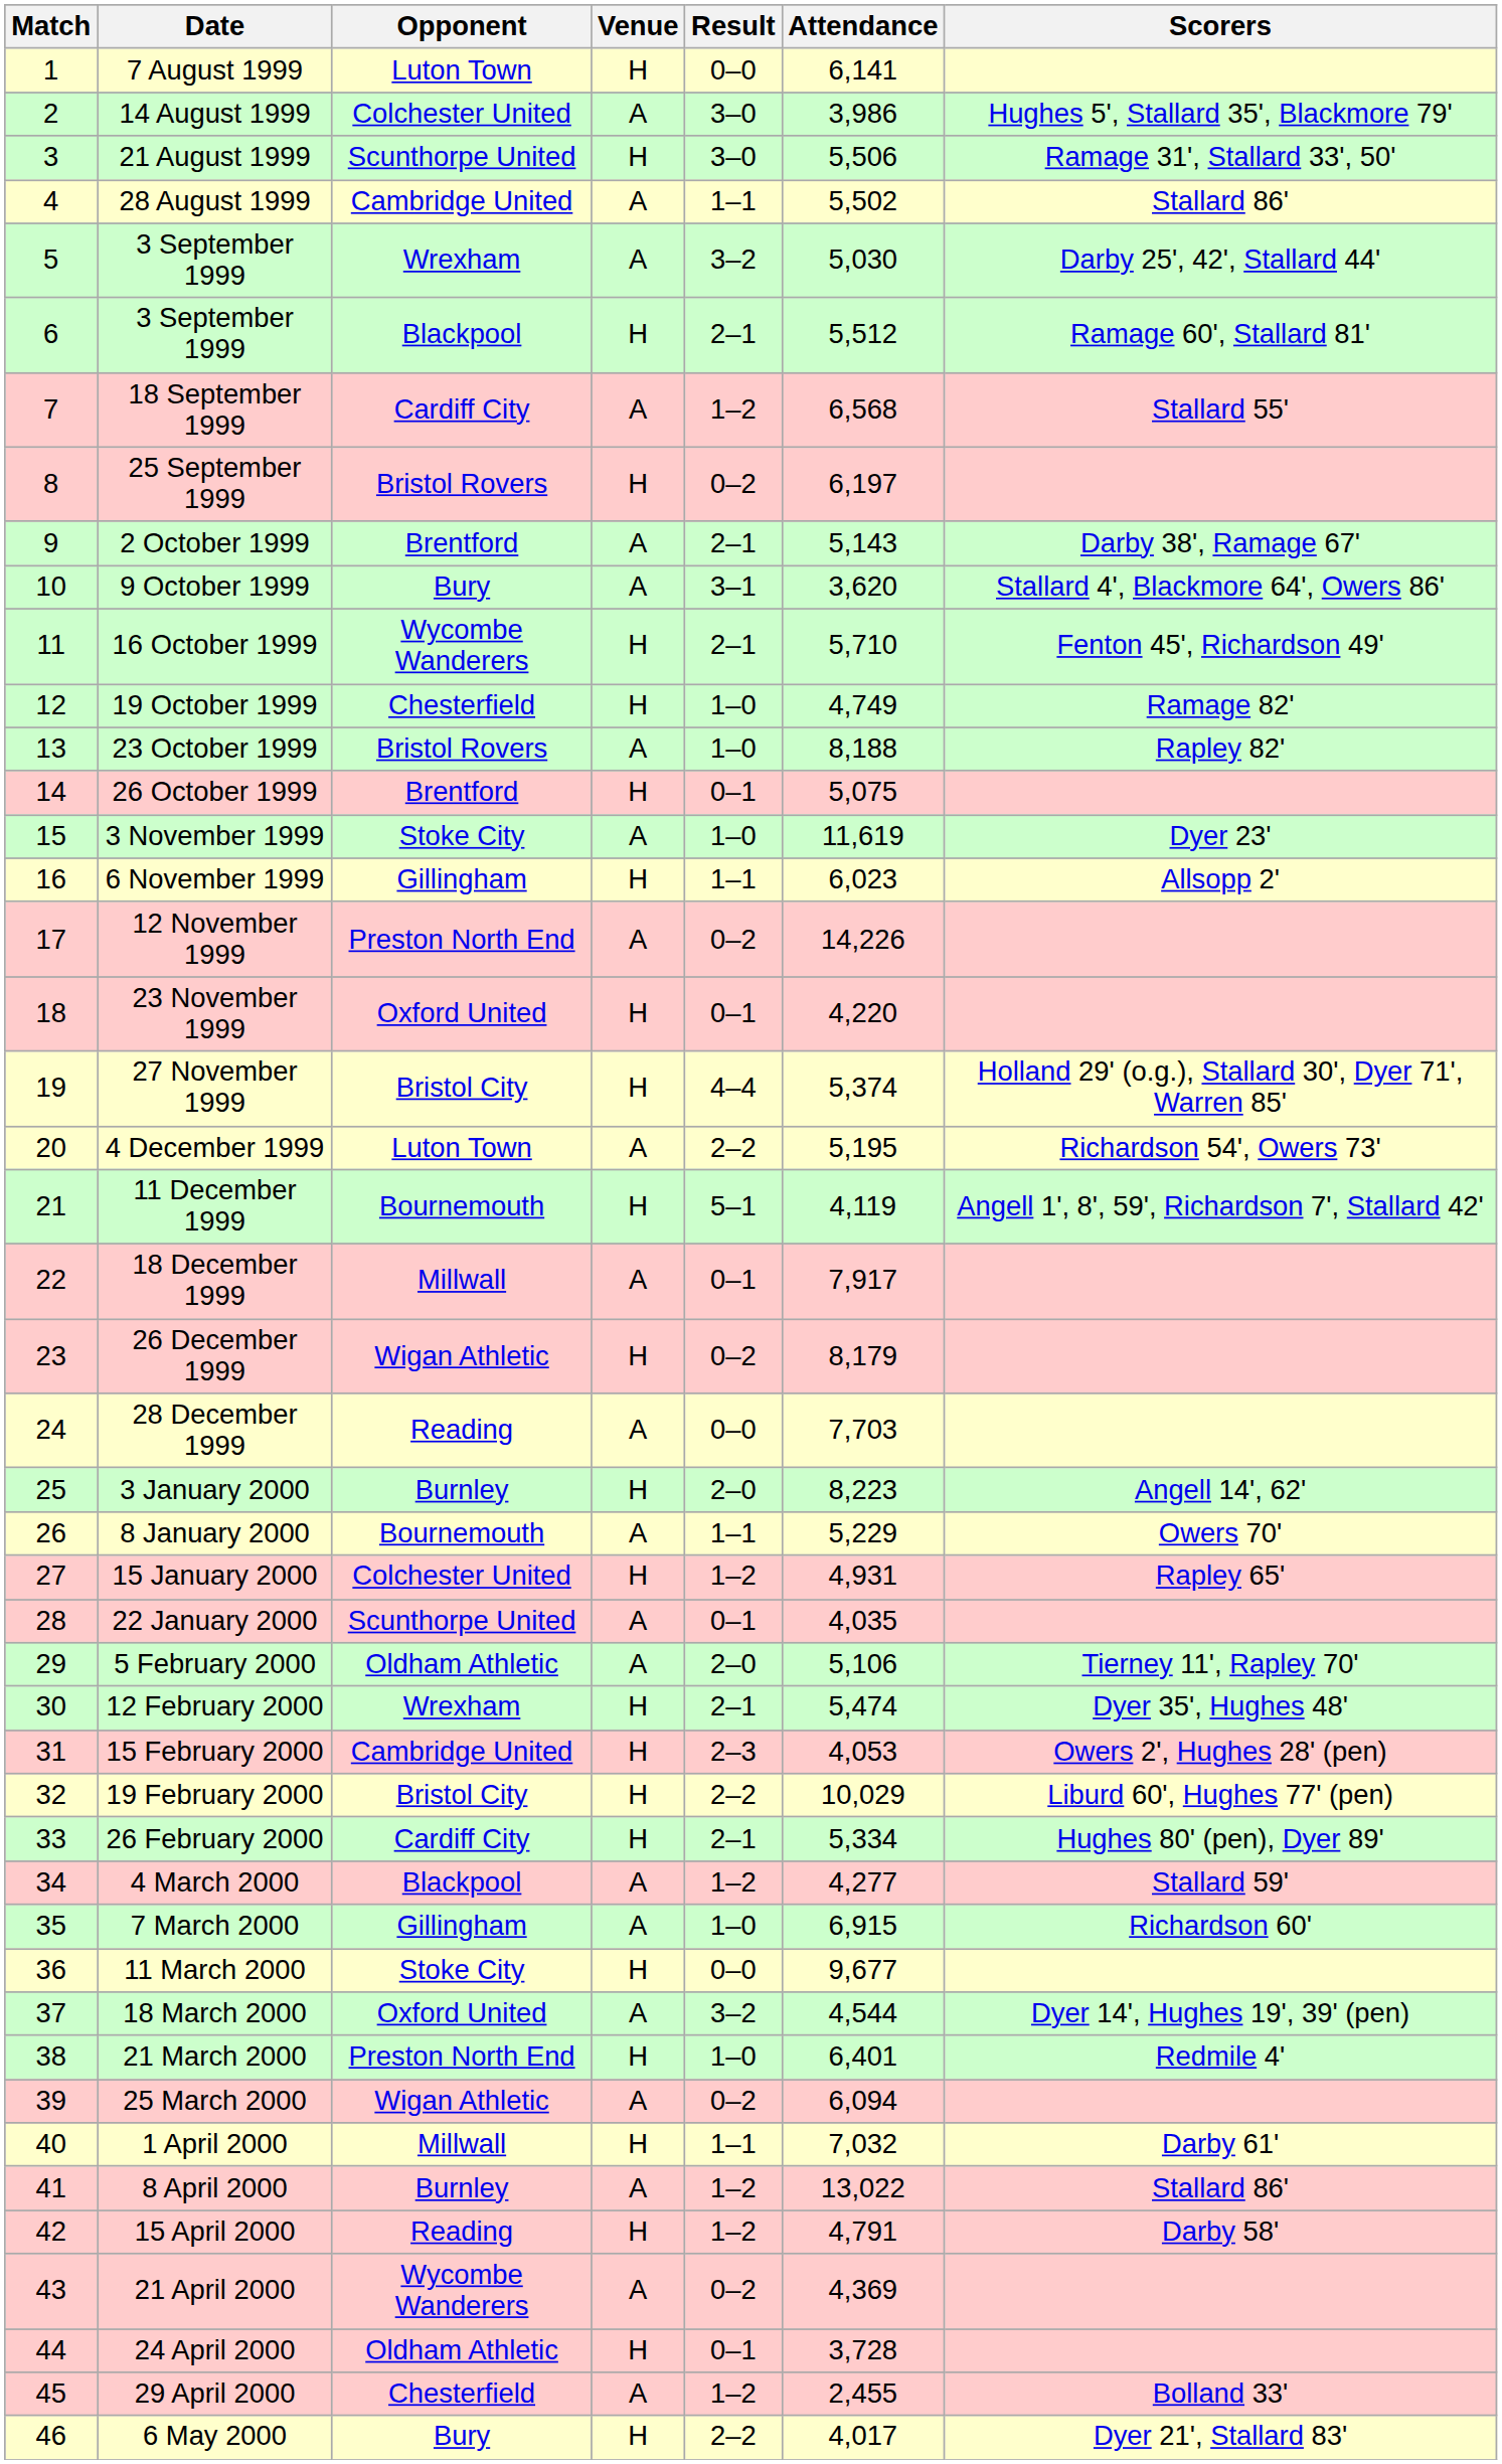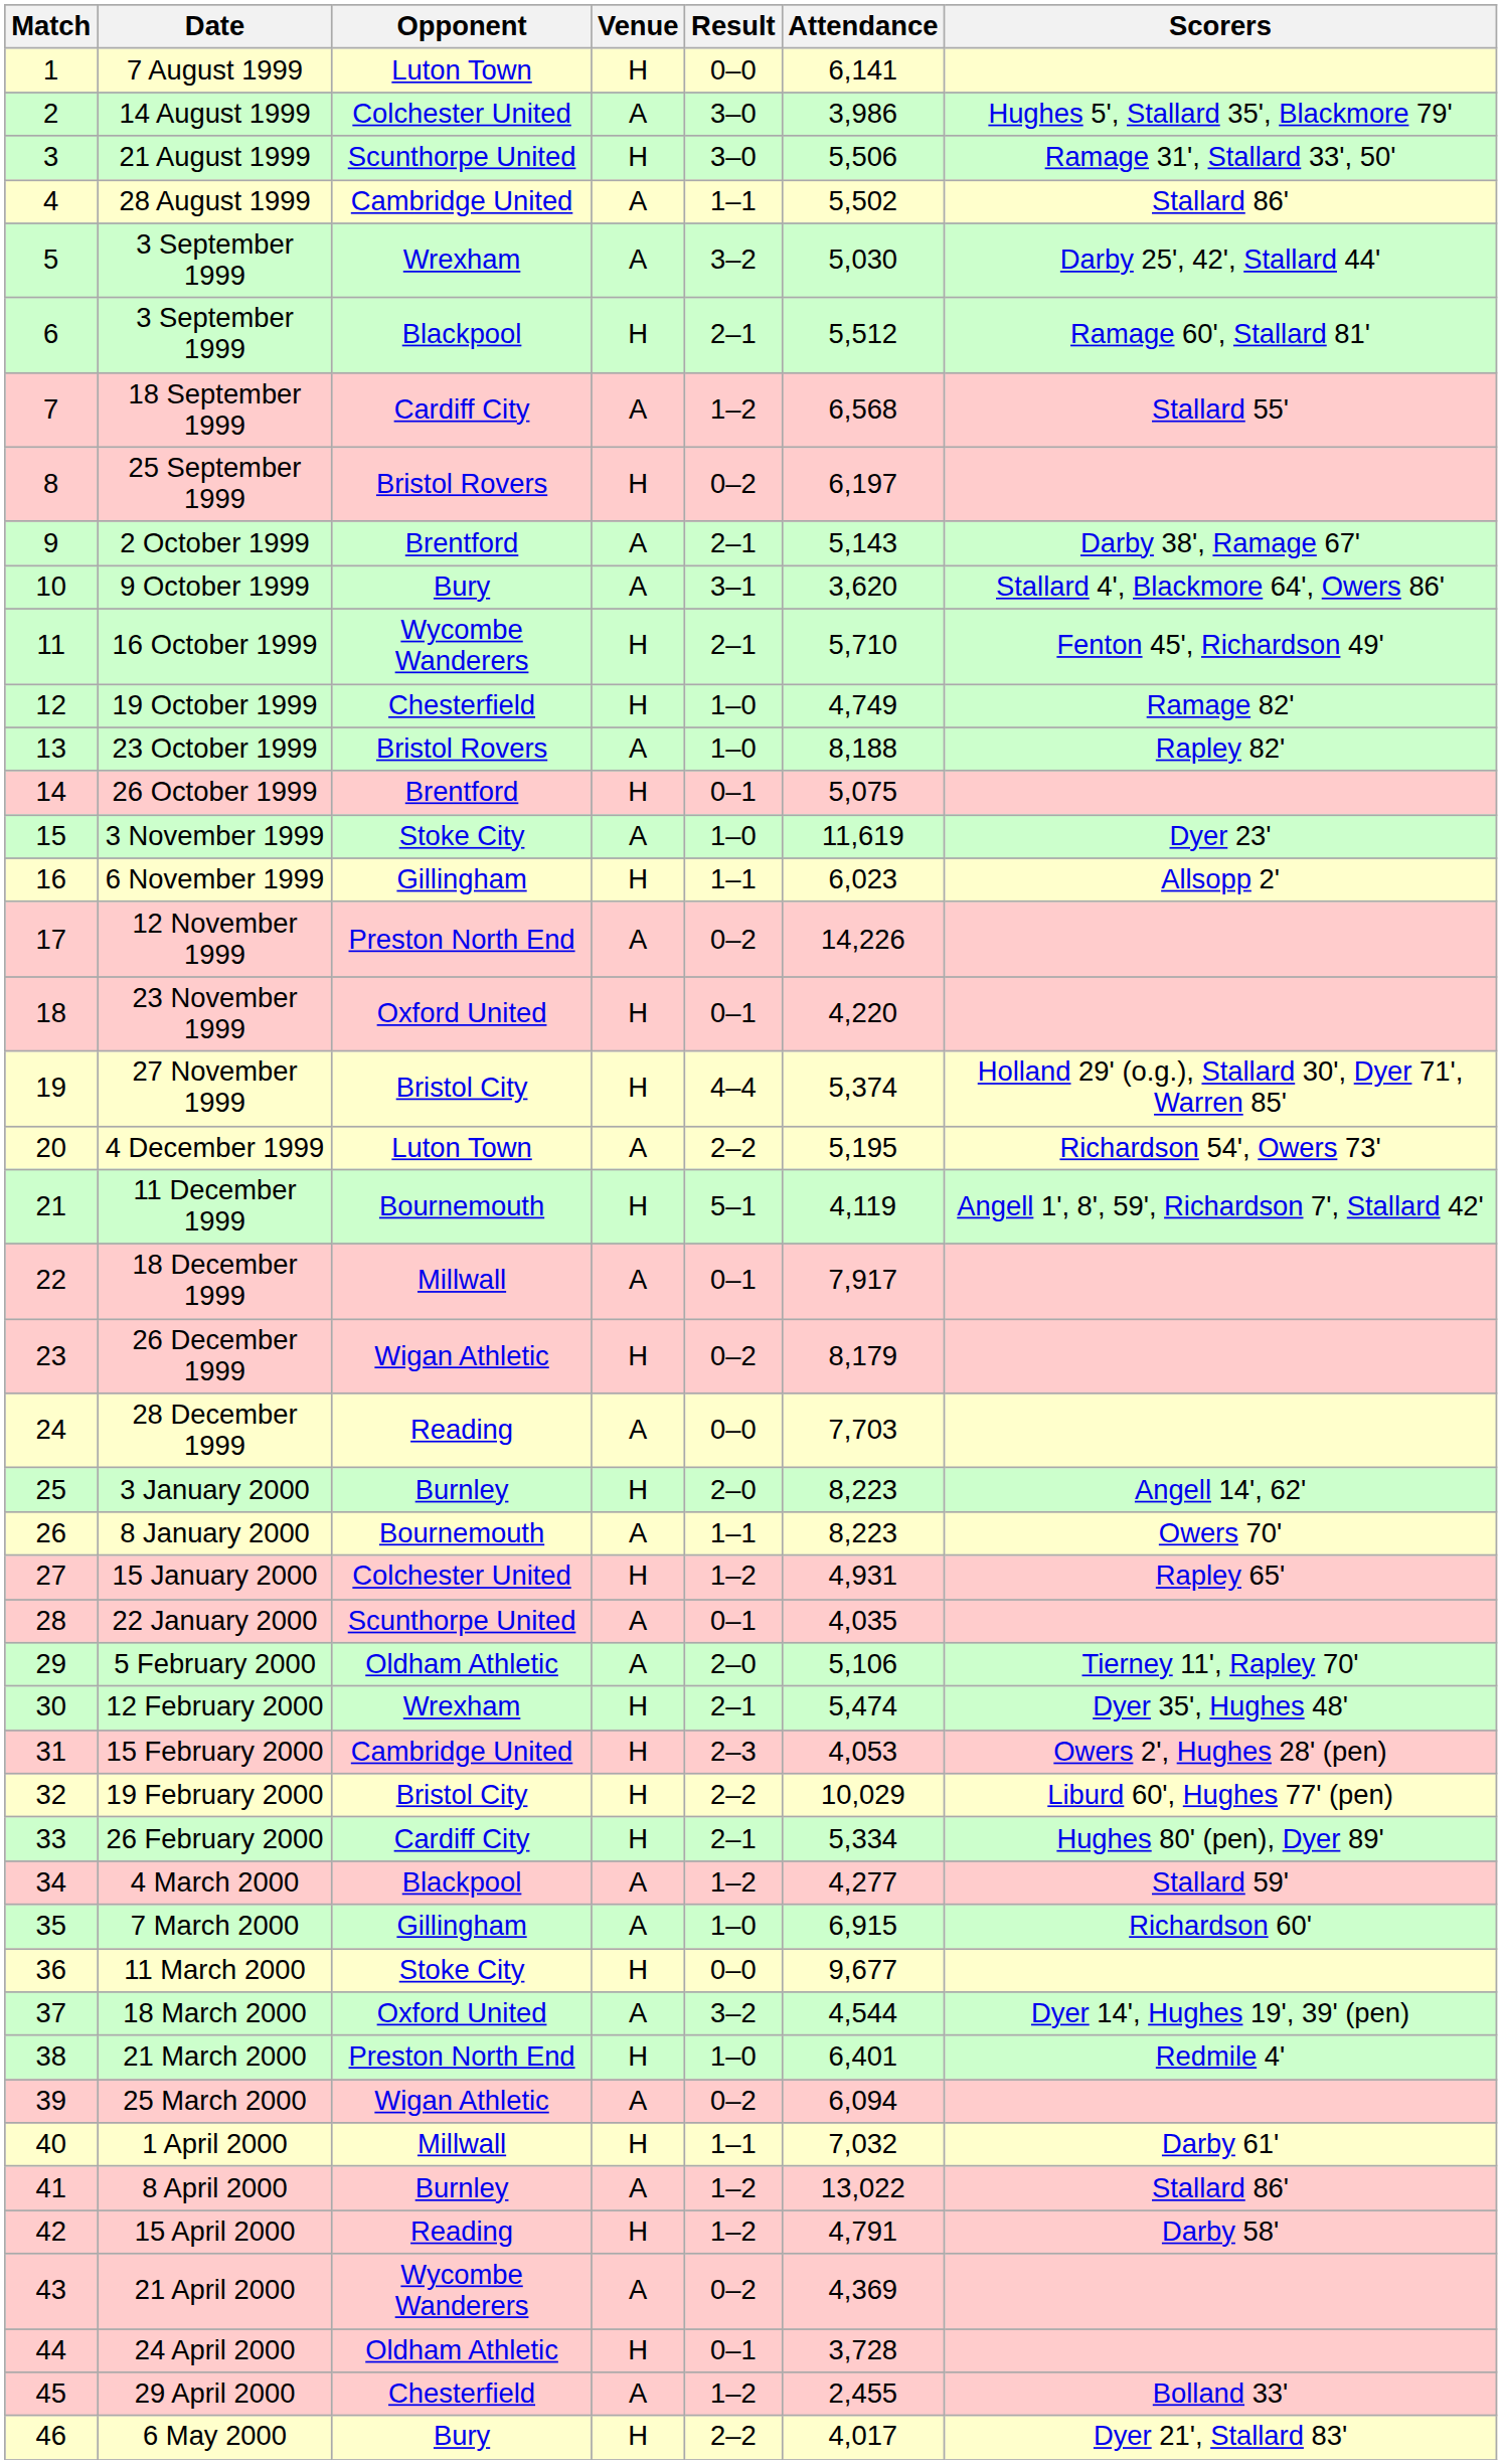8 January 2000 | Attendance: 5,229 -> 8,223
